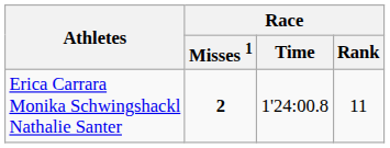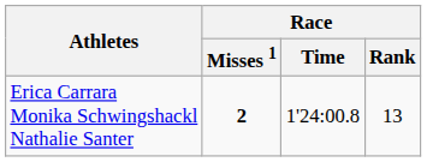Erica Carrara Monika Schwingshackl Nathalie Santer | Race / Rank: 11 -> 13
